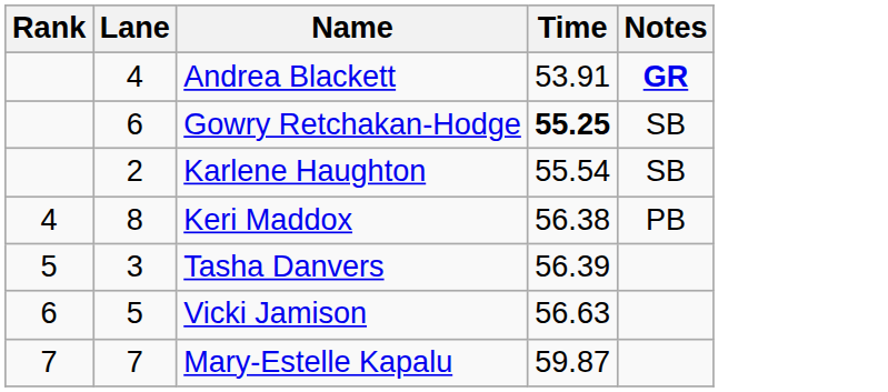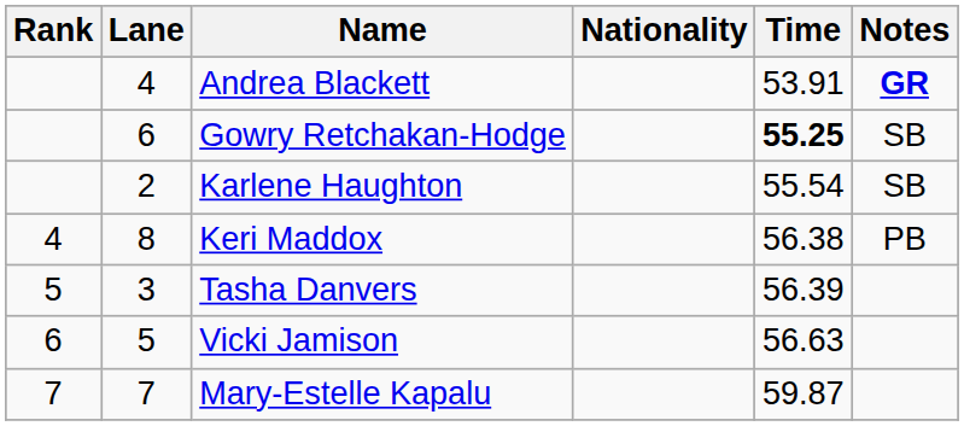+ column: Nationality
